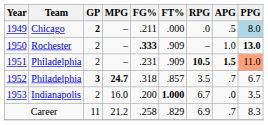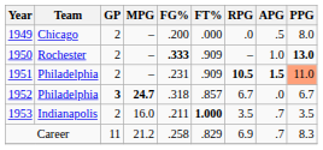1949 | GP: bold -> normal
1949 | FG%: .211 -> .200
1949 | PPG: lightblue background -> no background
1952 | RPG: 3.5 -> 6.7
1952 | APG: .7 -> .0
1953 | FG%: .200 -> .211
1953 | RPG: 6.7 -> 3.5
1953 | APG: .0 -> .7
